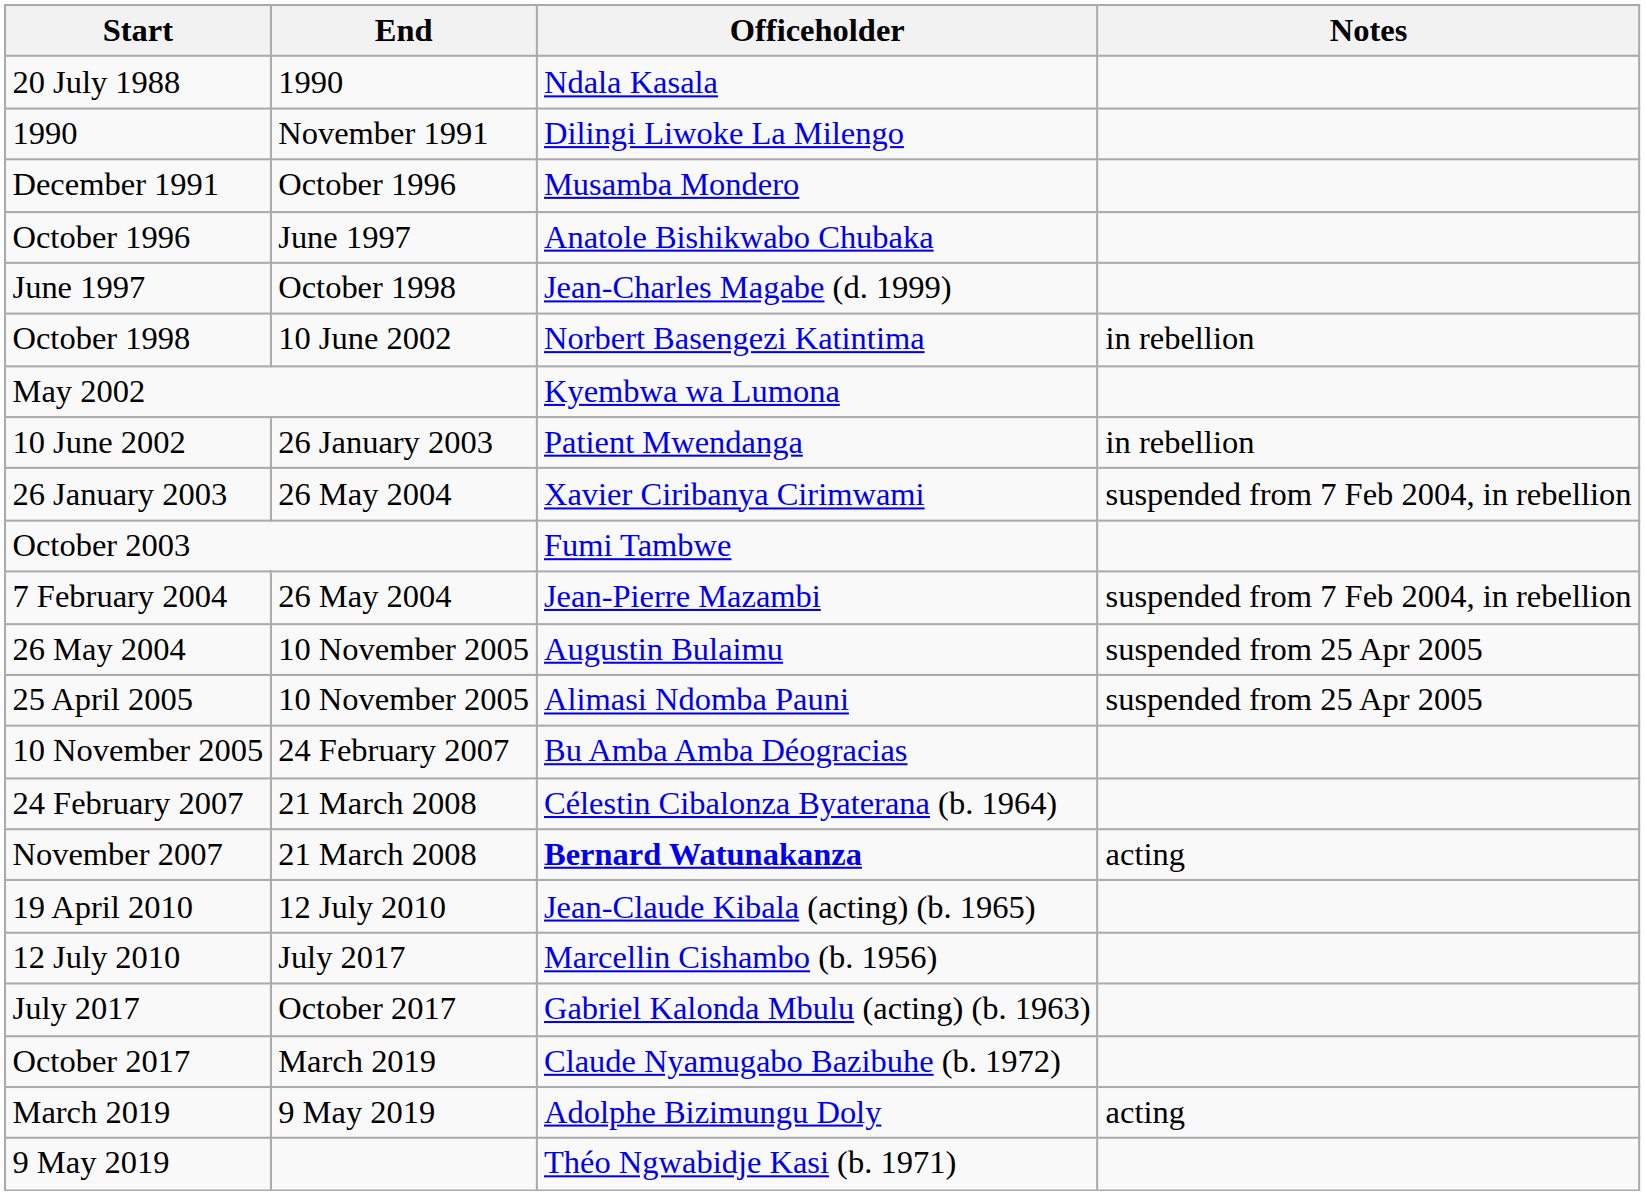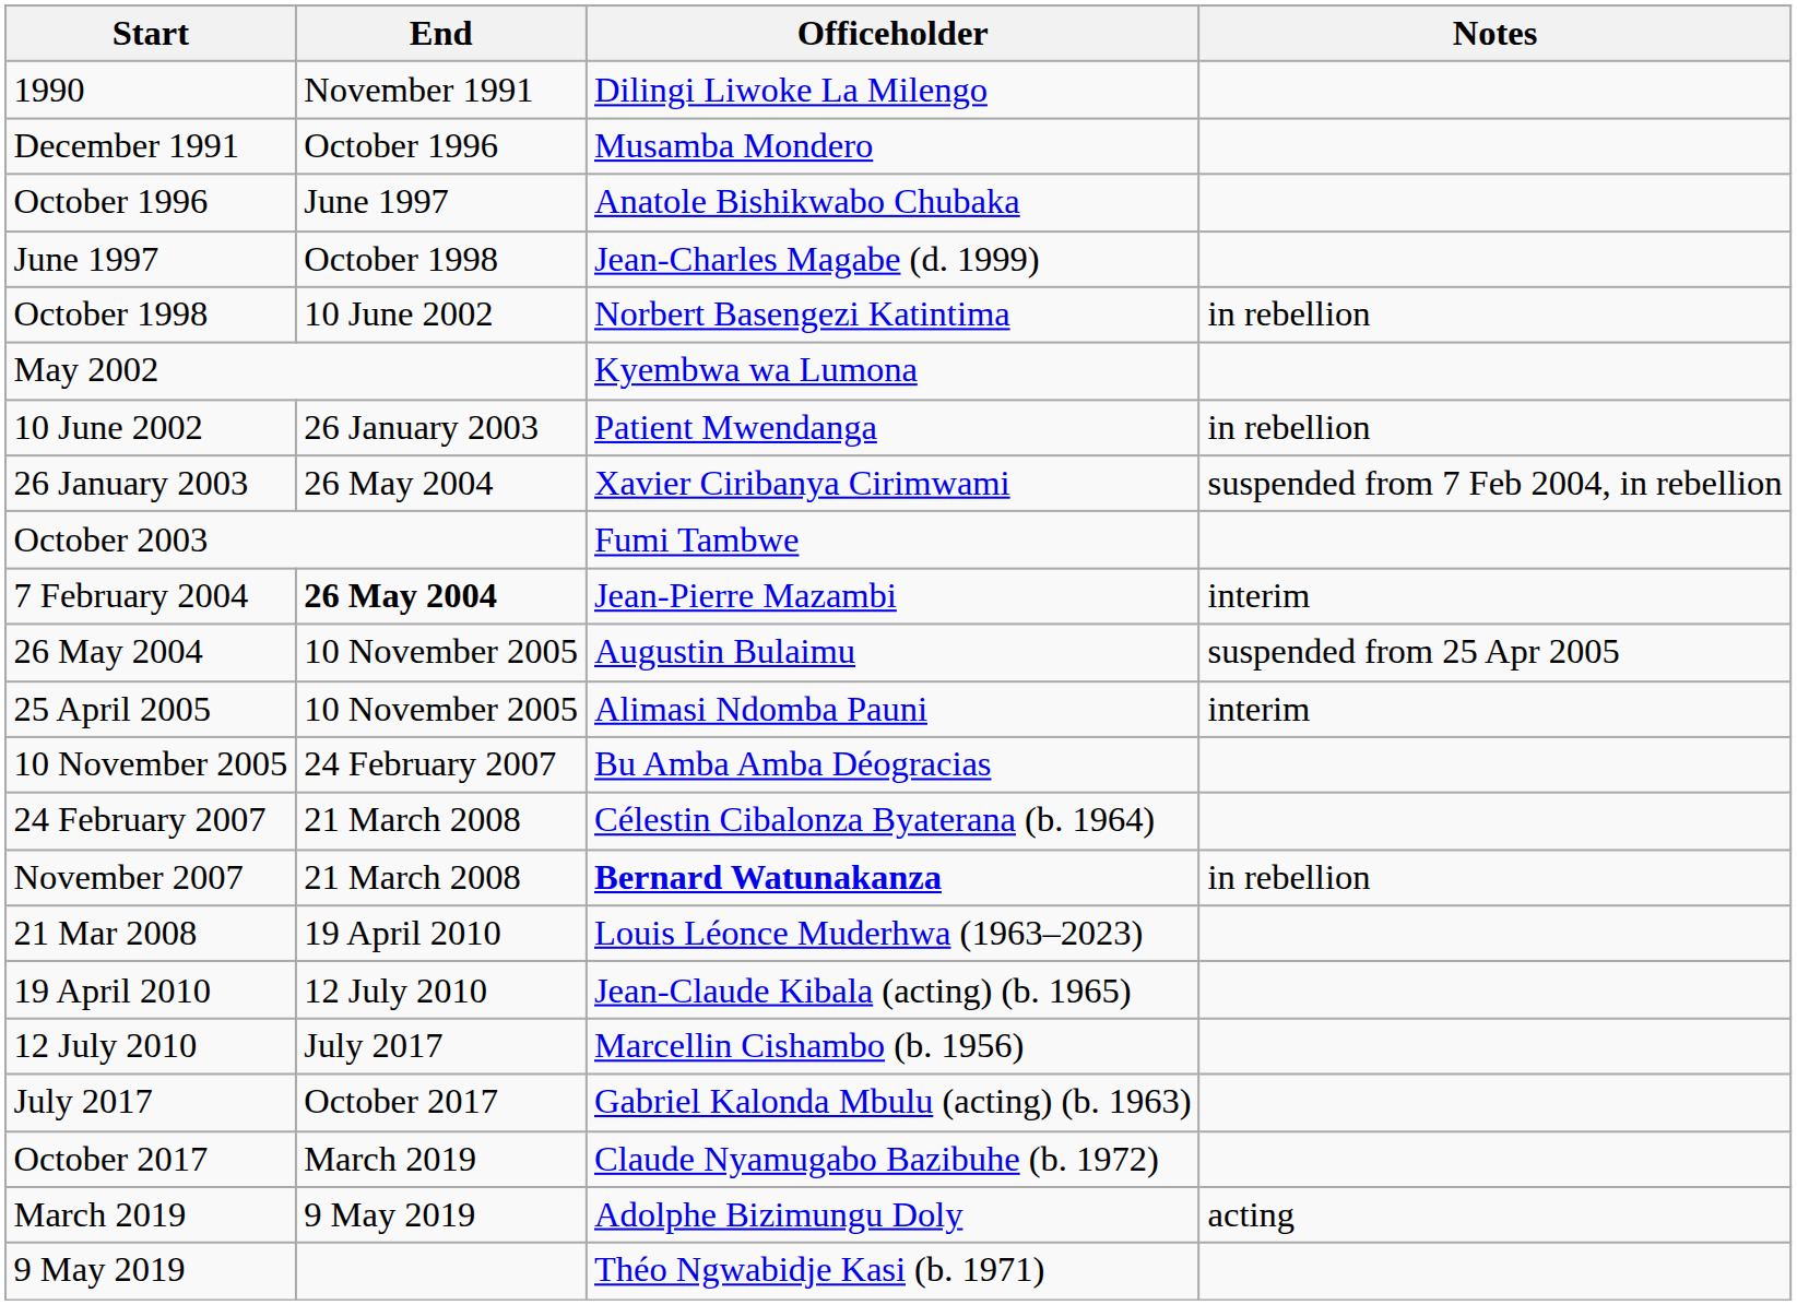- row: 20 July 1988 | 1990 | Ndala Kasala
7 February 2004 | End: normal -> bold
7 February 2004 | Notes: suspended from 7 Feb 2004, in rebellion -> interim
25 April 2005 | Notes: suspended from 25 Apr 2005 -> interim
November 2007 | Notes: acting -> in rebellion
+ row: 21 Mar 2008 | 19 April 2010 | Louis Léonce Muderhwa (1963–2023)
